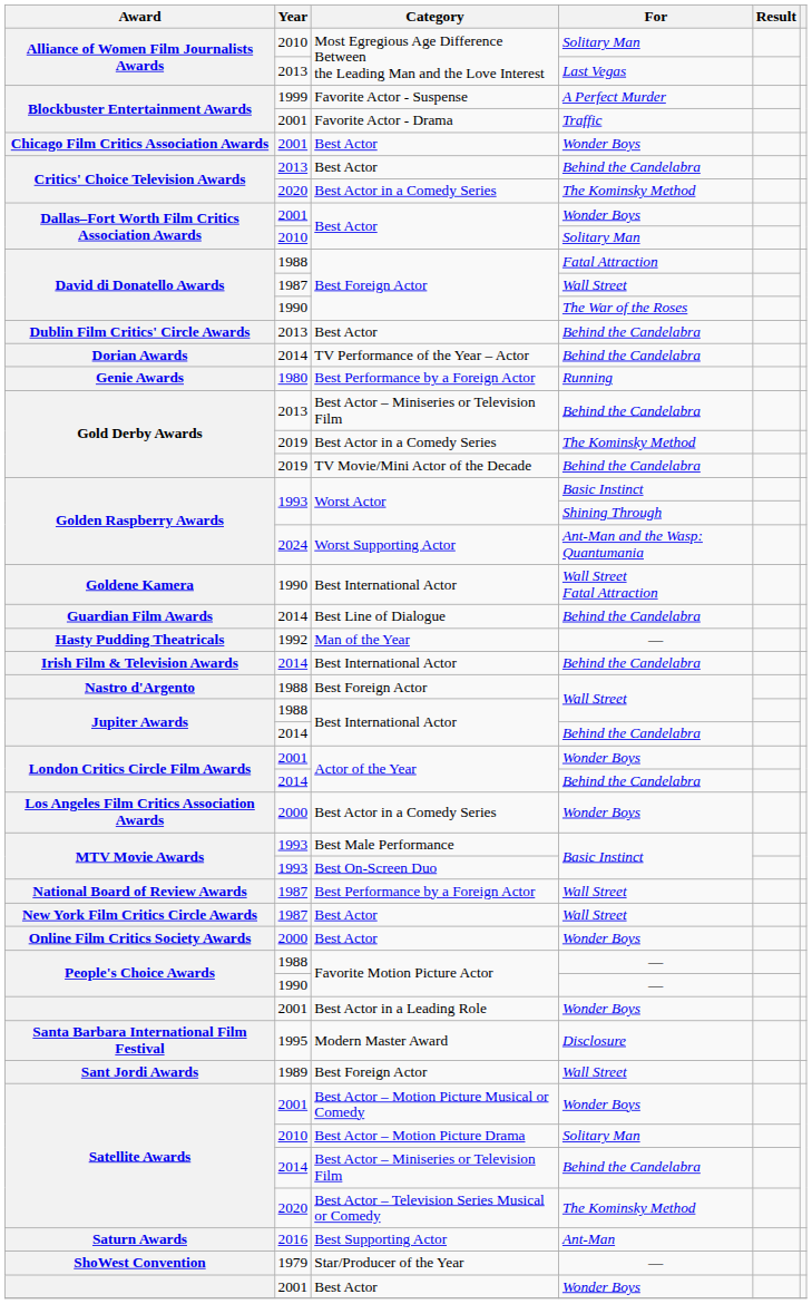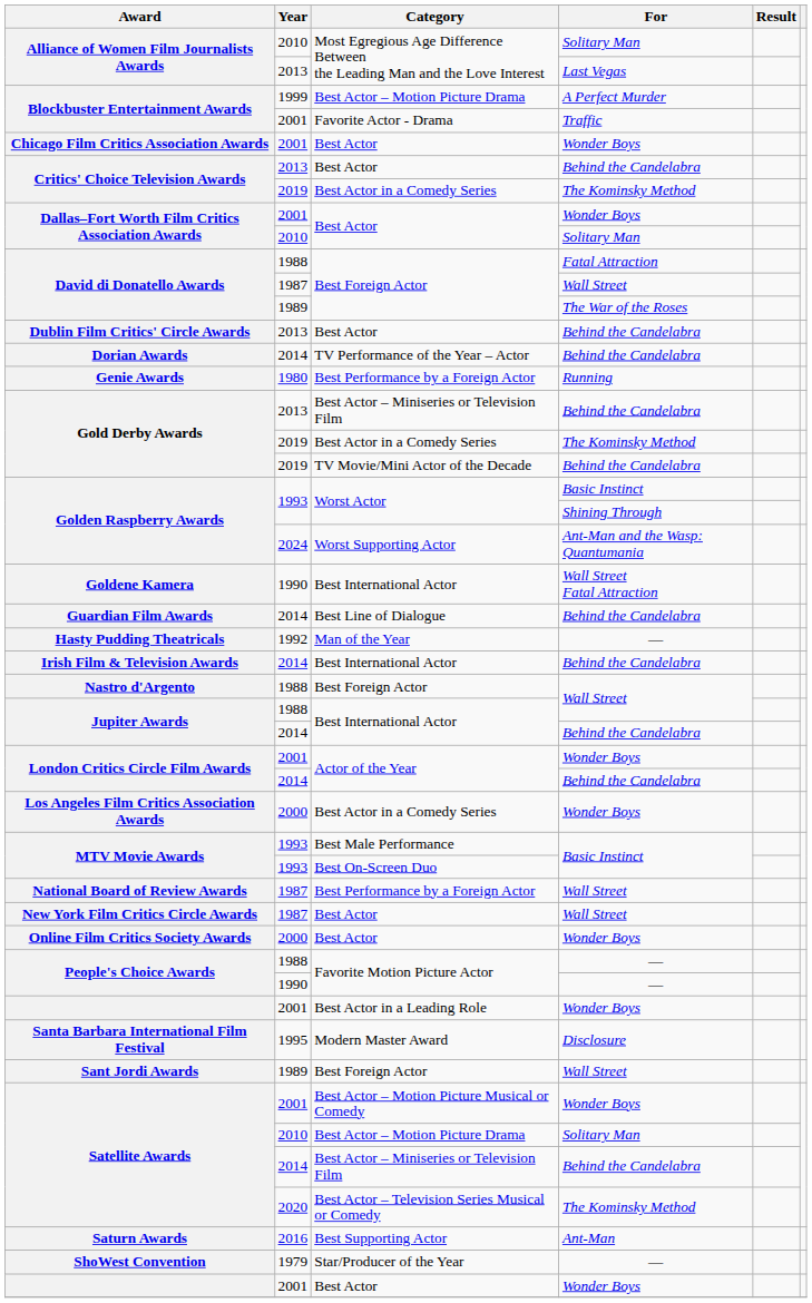Blockbuster Entertainment Awards / A Perfect Murder | Category: Favorite Actor - Suspense -> Best Actor – Motion Picture Drama
Critics' Choice Television Awards / The Kominsky Method | Year: 2020 -> 2019
David di Donatello Awards / The War of the Roses | Year: 1990 -> 1989
